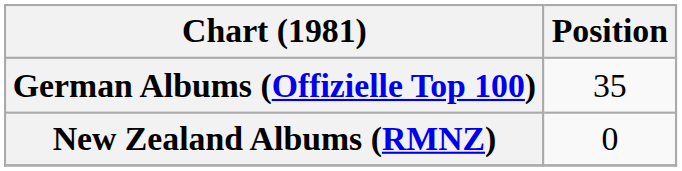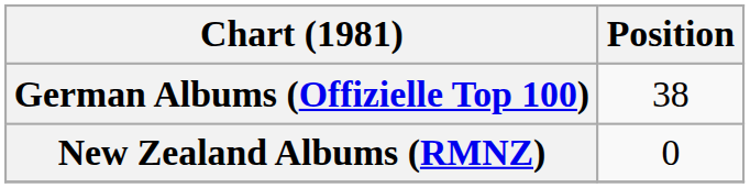German Albums (Offizielle Top 100) | Position: 35 -> 38
